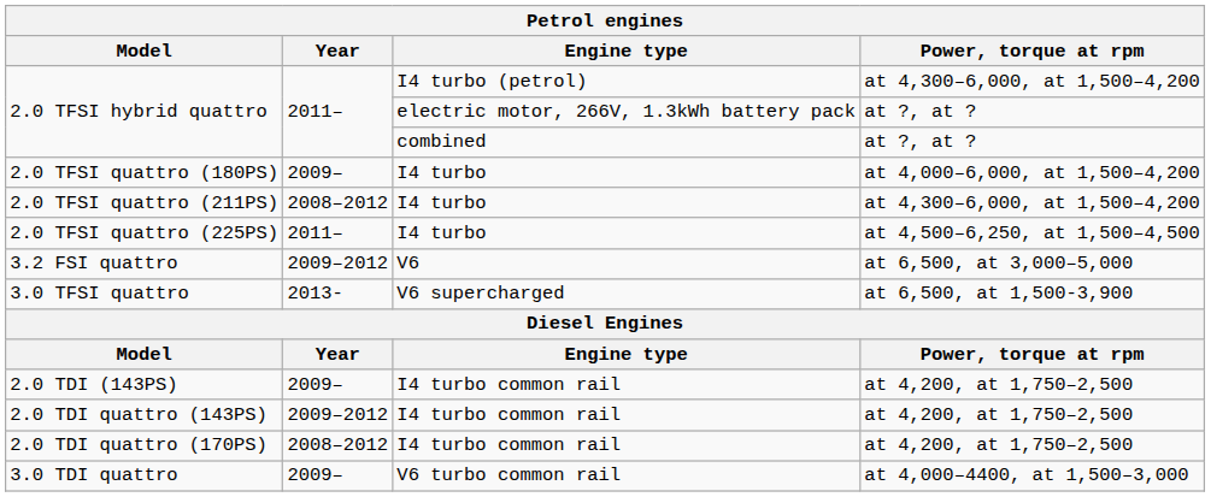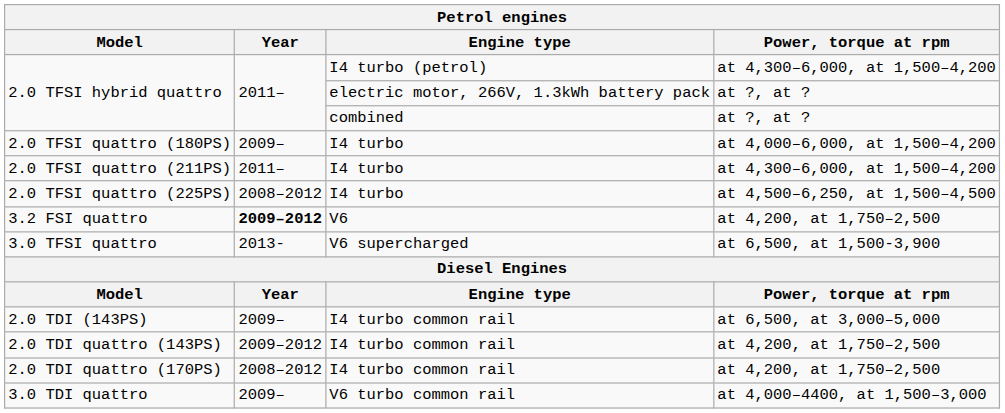2.0 TFSI quattro (211PS) | Year: 2008–2012 -> 2011–
2.0 TFSI quattro (225PS) | Year: 2011– -> 2008–2012
3.2 FSI quattro | Year: normal -> bold
3.2 FSI quattro | Power, torque at rpm: at 6,500, at 3,000–5,000 -> at 4,200, at 1,750–2,500
2.0 TDI (143PS) | Power, torque at rpm: at 4,200, at 1,750–2,500 -> at 6,500, at 3,000–5,000
